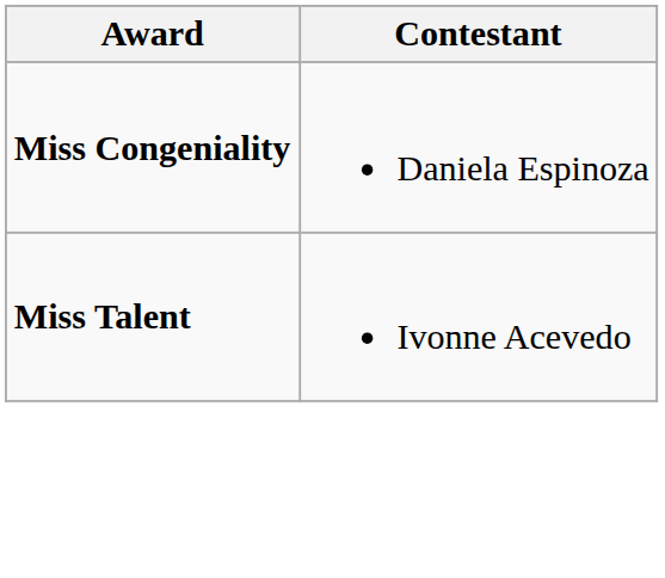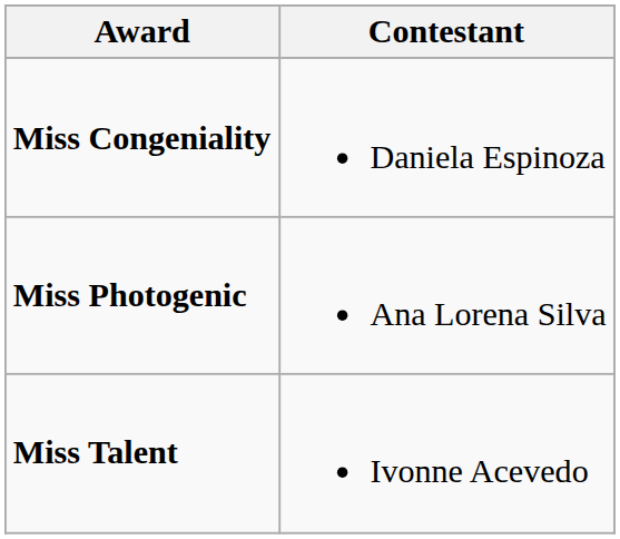+ row: Miss Photogenic | Ana Lorena Silva
